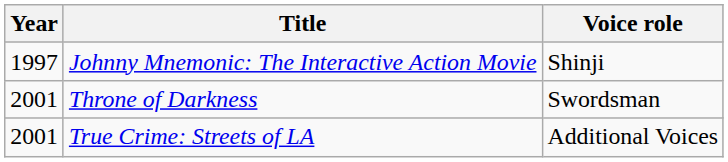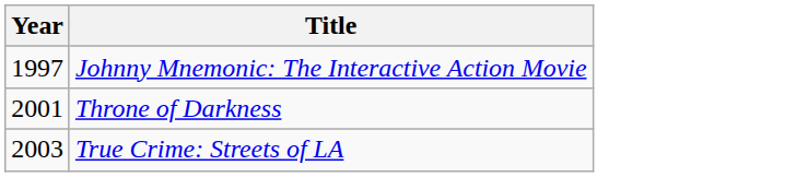- column: Voice role | Shinji | Swordsman | Additional Voices
True Crime: Streets of LA | Year: 2001 -> 2003
